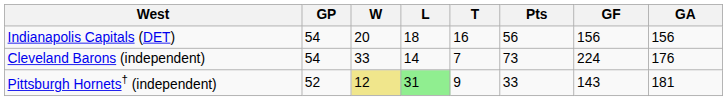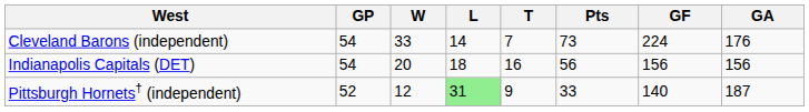rows swapped: Cleveland Barons (independent) <-> Indianapolis Capitals (DET)
Pittsburgh Hornets† (independent) | W: khaki background -> no background
Pittsburgh Hornets† (independent) | GF: 143 -> 140
Pittsburgh Hornets† (independent) | GA: 181 -> 187
